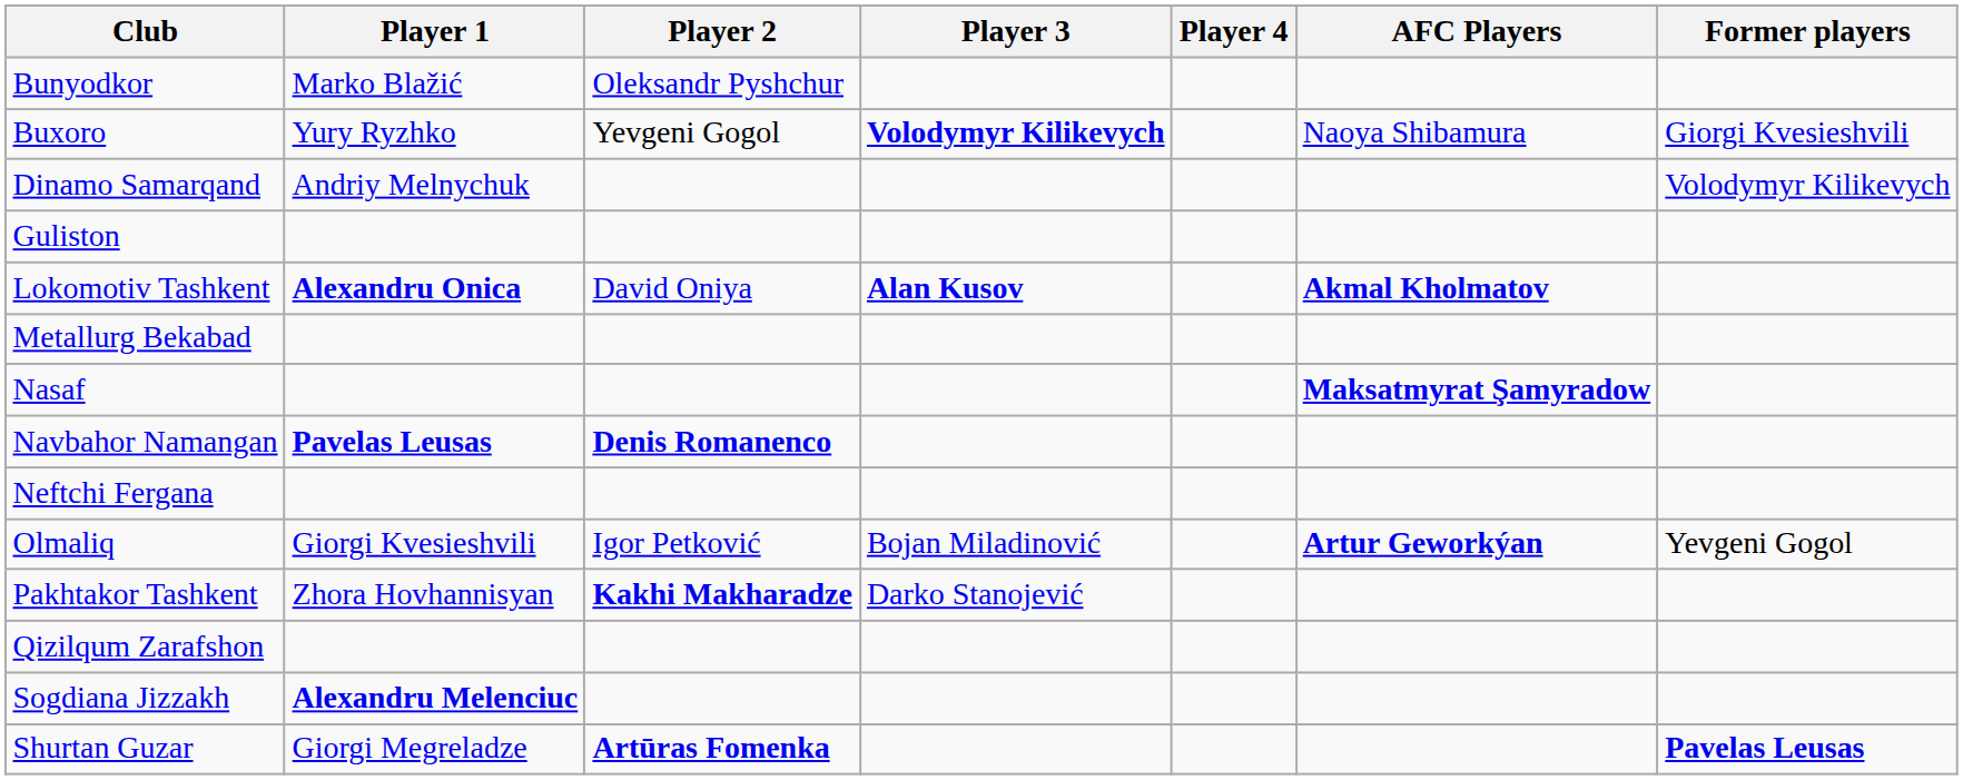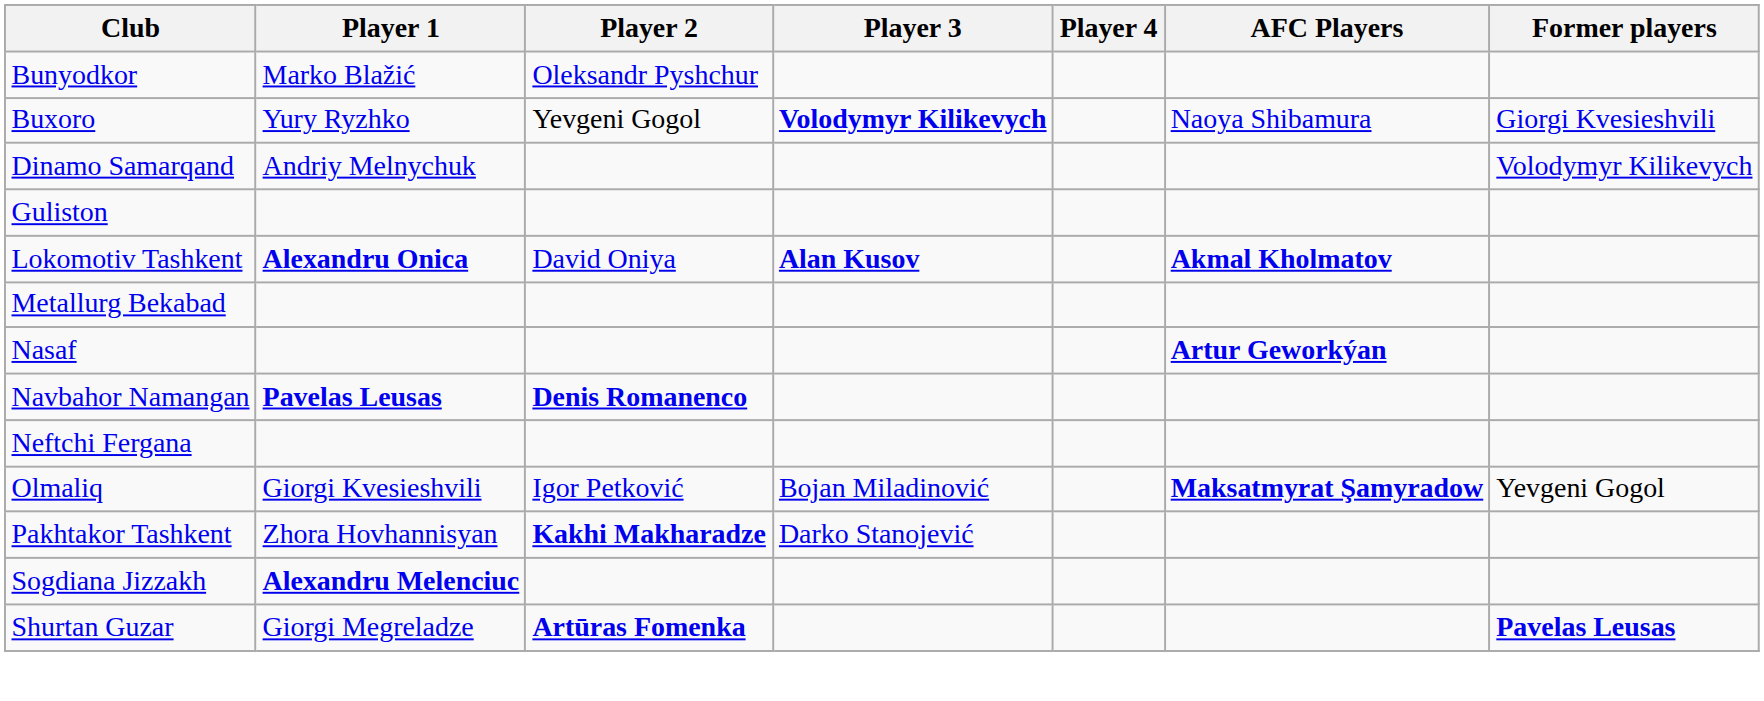Nasaf | AFC Players: Maksatmyrat Şamyradow -> Artur Geworkýan
Olmaliq | AFC Players: Artur Geworkýan -> Maksatmyrat Şamyradow
- row: Qizilqum Zarafshon
